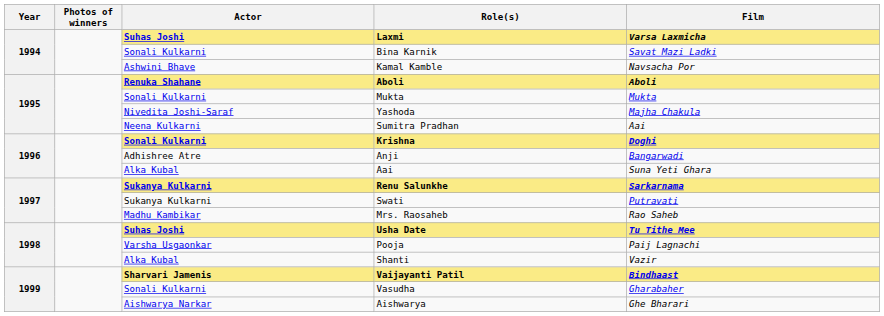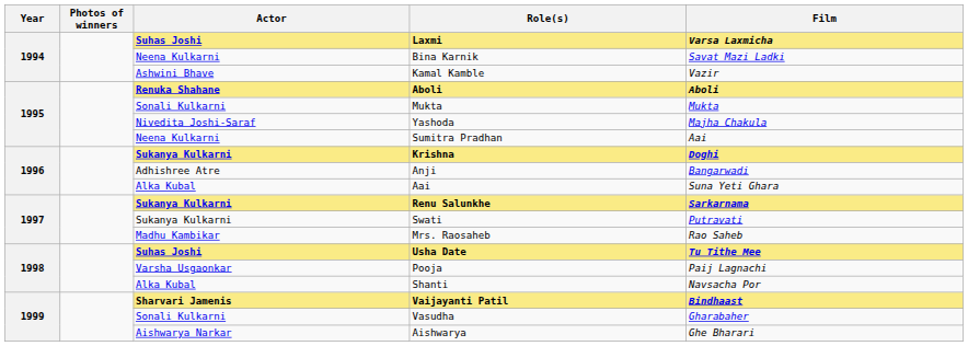Bina Karnik | Actor: Sonali Kulkarni -> Neena Kulkarni
Kamal Kamble | Film: Navsacha Por -> Vazir
Krishna | Actor: Sonali Kulkarni -> Sukanya Kulkarni
Shanti | Film: Vazir -> Navsacha Por
